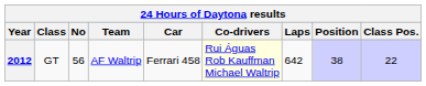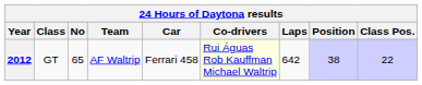2012 | No: 56 -> 65
